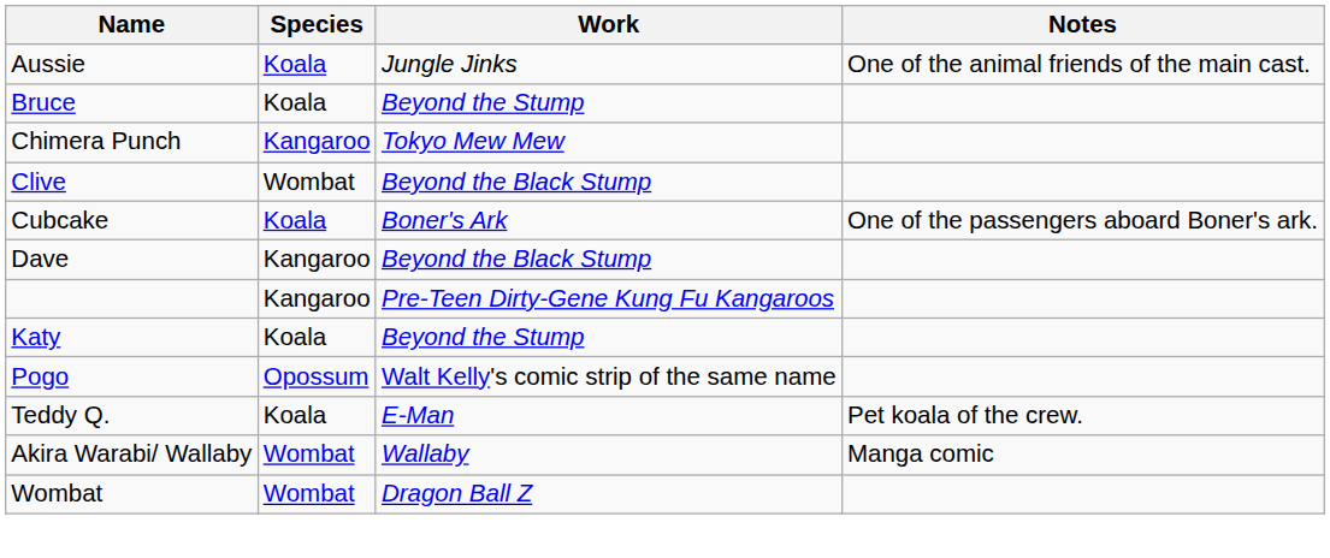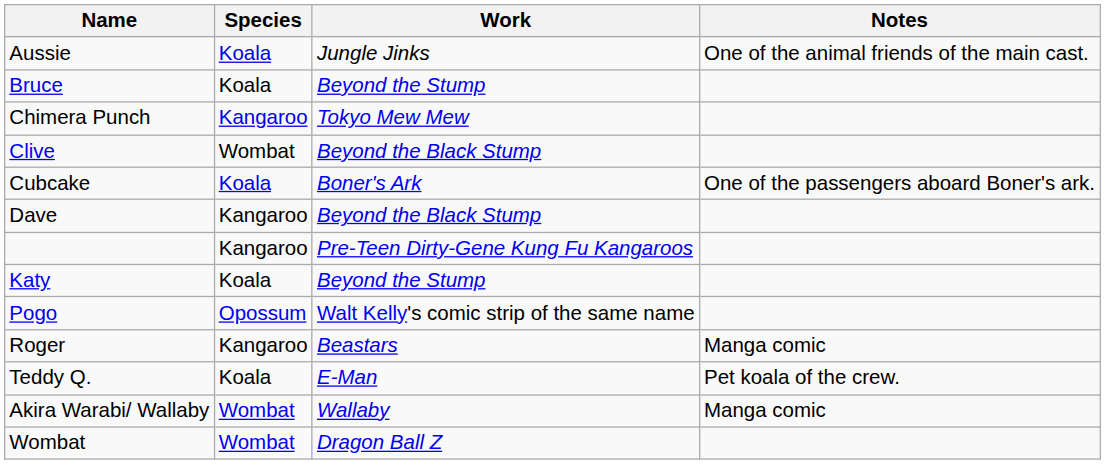+ row: Roger | Kangaroo | Beastars | Manga comic
